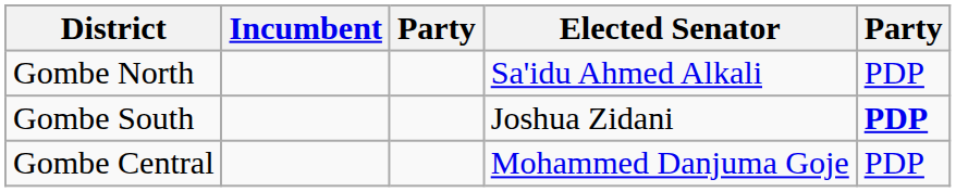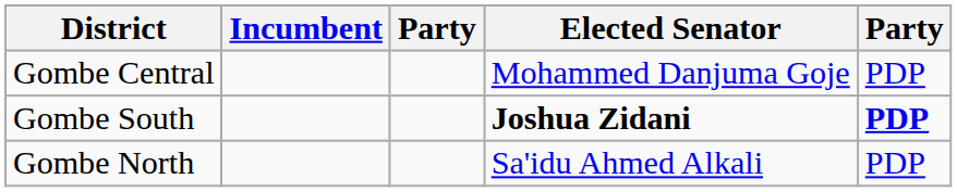rows swapped: Gombe Central <-> Gombe North
Gombe South | Elected Senator: normal -> bold
